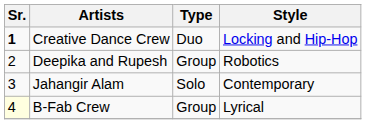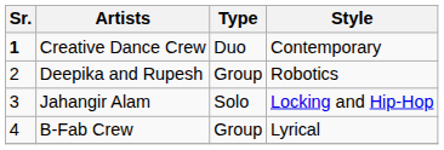Creative Dance Crew | Style: Locking and Hip-Hop -> Contemporary
Jahangir Alam | Style: Contemporary -> Locking and Hip-Hop
B-Fab Crew | Sr.: lightyellow background -> no background
